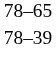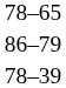+ row: 86–79
